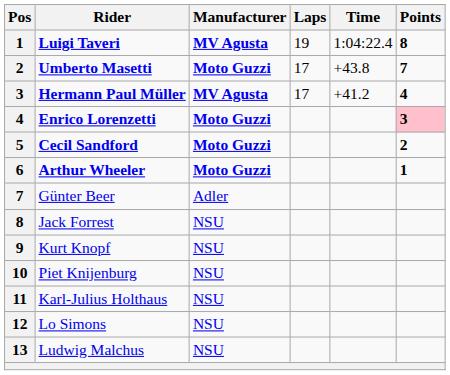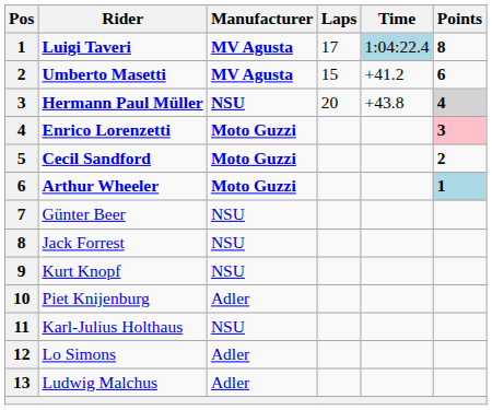Luigi Taveri | Laps: 19 -> 17
Luigi Taveri | Time: no background -> lightblue background
Umberto Masetti | Manufacturer: Moto Guzzi -> MV Agusta
Umberto Masetti | Laps: 17 -> 15
Umberto Masetti | Time: +43.8 -> +41.2
Umberto Masetti | Points: 7 -> 6
Hermann Paul Müller | Manufacturer: MV Agusta -> NSU
Hermann Paul Müller | Laps: 17 -> 20
Hermann Paul Müller | Time: +41.2 -> +43.8
Hermann Paul Müller | Points: no background -> lightgrey background
Arthur Wheeler | Points: no background -> lightblue background
Günter Beer | Manufacturer: Adler -> NSU
Piet Knijenburg | Manufacturer: NSU -> Adler
Lo Simons | Manufacturer: NSU -> Adler
Ludwig Malchus | Manufacturer: NSU -> Adler
